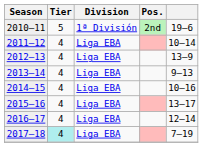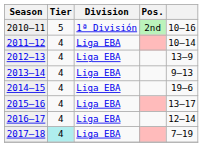2010–11 | column 5: 19–6 -> 10–16
2014–15 | column 5: 10–16 -> 19–6
